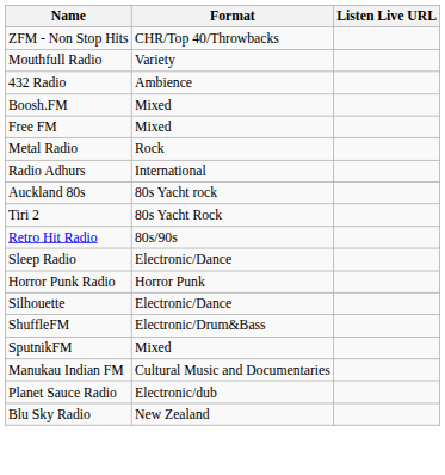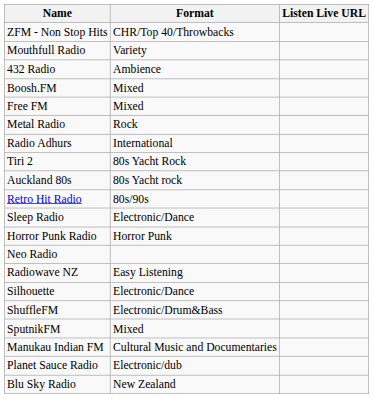rows swapped: Auckland 80s <-> Tiri 2
+ row: Neo Radio
+ row: Radiowave NZ | Easy Listening
